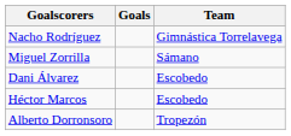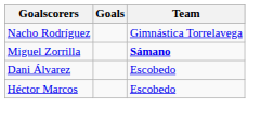Miguel Zorrilla | Team: normal -> bold
- row: Alberto Dorronsoro | Tropezón
